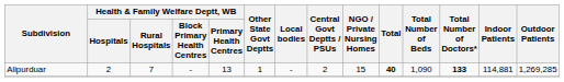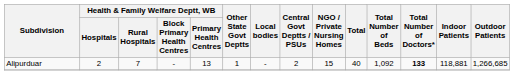Alipurduar | Total: bold -> normal
Alipurduar | Total Number of Beds: 1,090 -> 1,092
Alipurduar | Indoor Patients: 114,881 -> 118,881
Alipurduar | Outdoor Patients: 1,269,285 -> 1,266,685
